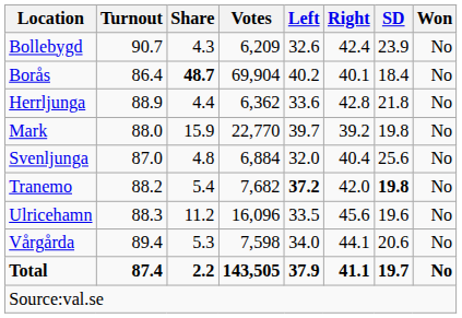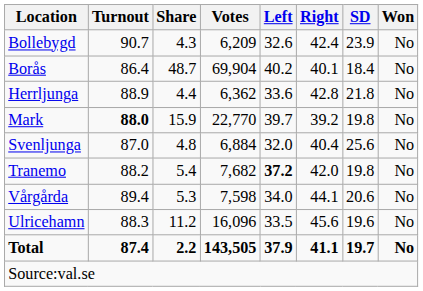Borås | Share: bold -> normal
Mark | Turnout: normal -> bold
Tranemo | SD: bold -> normal
rows swapped: Ulricehamn <-> Vårgårda
